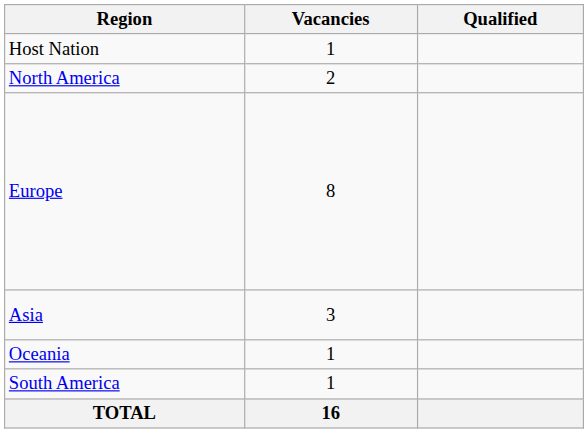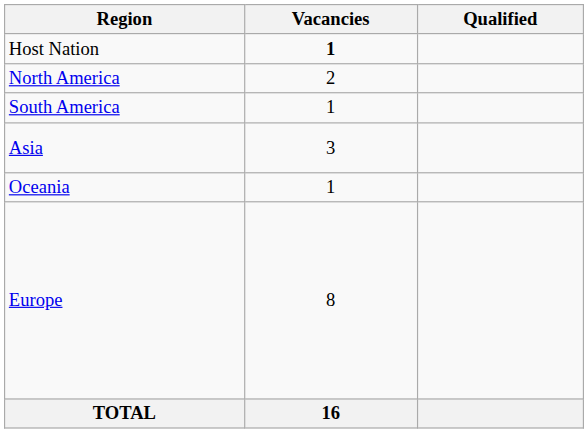Host Nation | Vacancies: normal -> bold
rows swapped: South America <-> Europe
